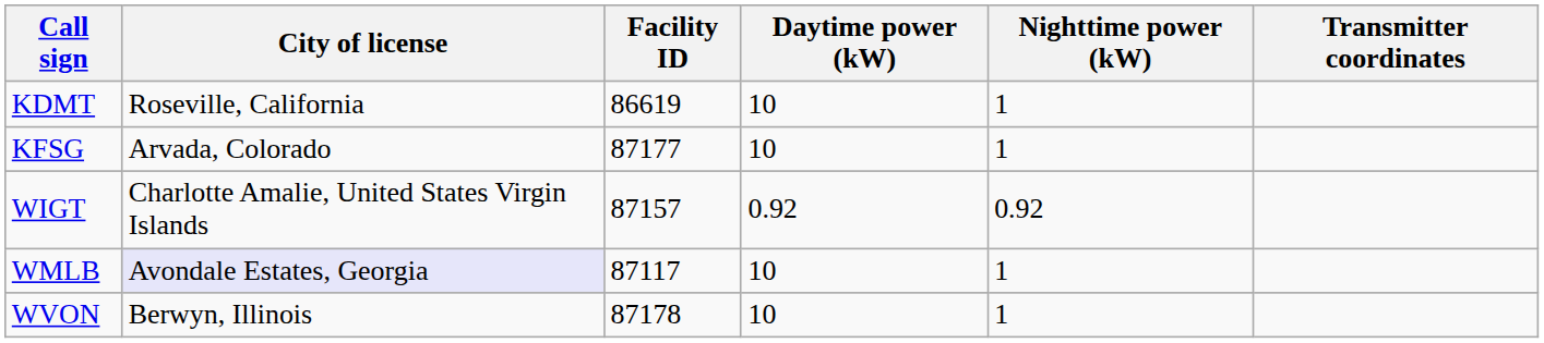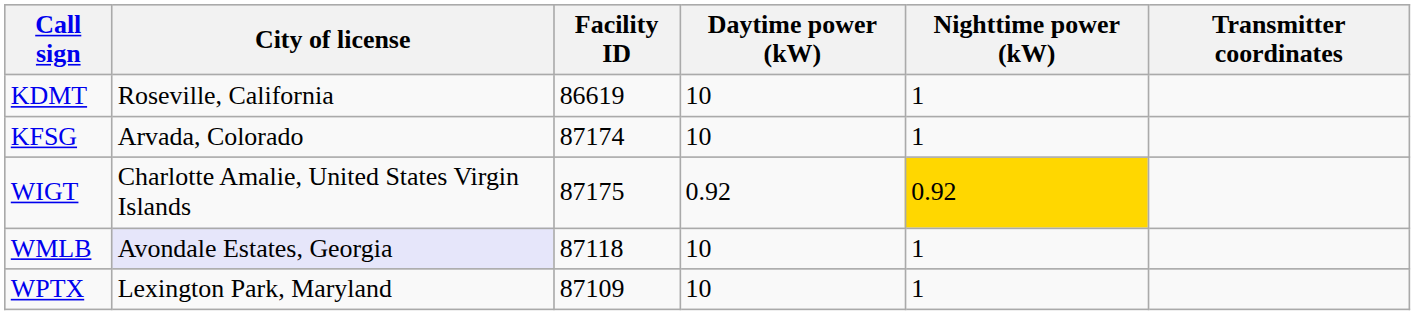KFSG | Facility ID: 87177 -> 87174
WIGT | Facility ID: 87157 -> 87175
WIGT | Nighttime power (kW): no background -> gold background
WMLB | Facility ID: 87117 -> 87118
+ row: WPTX | Lexington Park, Maryland | 87109 | 10 | 1
- row: WVON | Berwyn, Illinois | 87178 | 10 | 1
